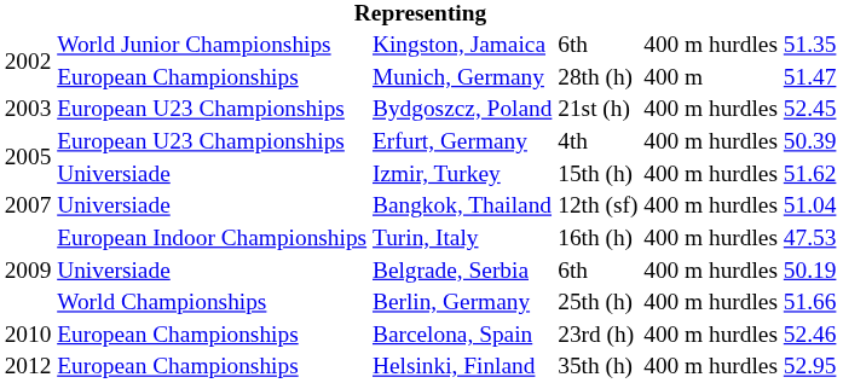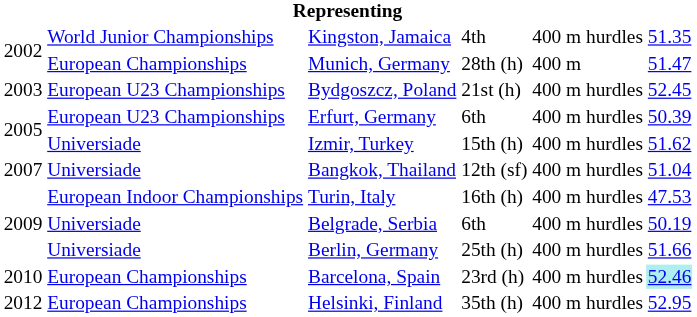Kingston, Jamaica | column 4: 6th -> 4th
Erfurt, Germany | column 4: 4th -> 6th
Berlin, Germany | column 2: World Championships -> Universiade
Barcelona, Spain | column 6: no background -> paleturquoise background
